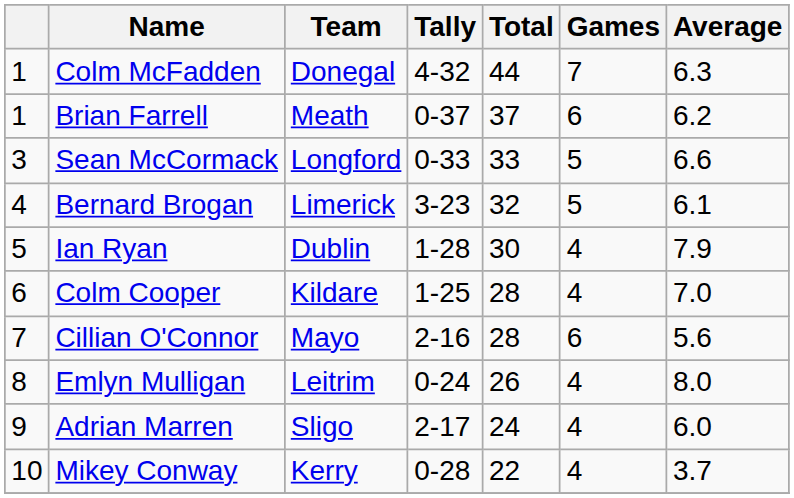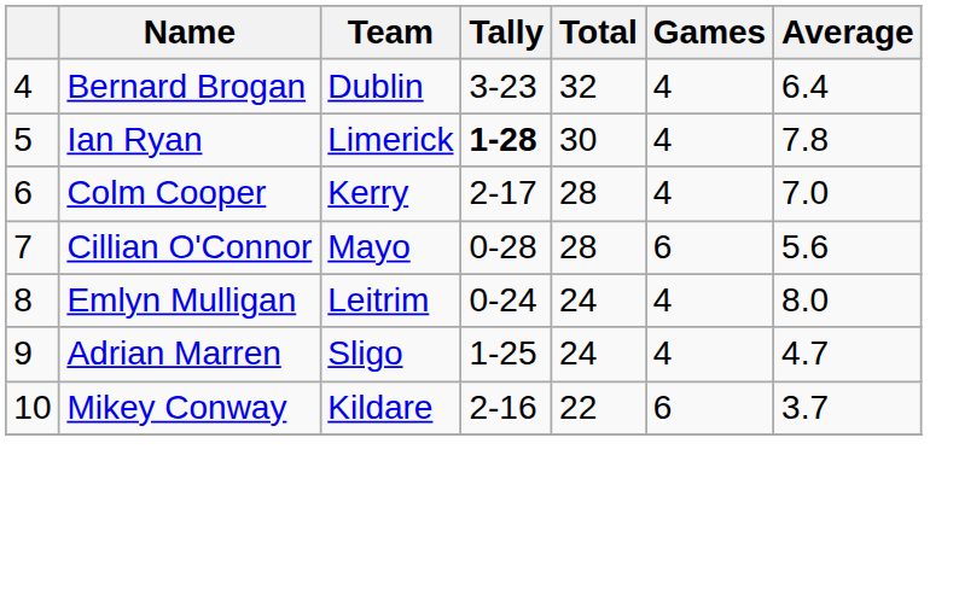- row: 1 | Colm McFadden | Donegal | 4-32 | 44 | 7 | 6.3
- row: 1 | Brian Farrell | Meath | 0-37 | 37 | 6 | 6.2
- row: 3 | Sean McCormack | Longford | 0-33 | 33 | 5 | 6.6
Bernard Brogan | Team: Limerick -> Dublin
Bernard Brogan | Games: 5 -> 4
Bernard Brogan | Average: 6.1 -> 6.4
Ian Ryan | Team: Dublin -> Limerick
Ian Ryan | Tally: normal -> bold
Ian Ryan | Average: 7.9 -> 7.8
Colm Cooper | Team: Kildare -> Kerry
Colm Cooper | Tally: 1-25 -> 2-17
Cillian O'Connor | Tally: 2-16 -> 0-28
Emlyn Mulligan | Total: 26 -> 24
Adrian Marren | Tally: 2-17 -> 1-25
Adrian Marren | Average: 6.0 -> 4.7
Mikey Conway | Team: Kerry -> Kildare
Mikey Conway | Tally: 0-28 -> 2-16
Mikey Conway | Games: 4 -> 6
